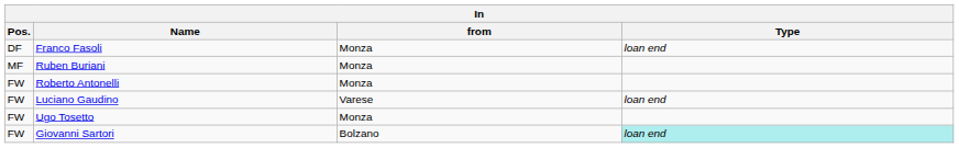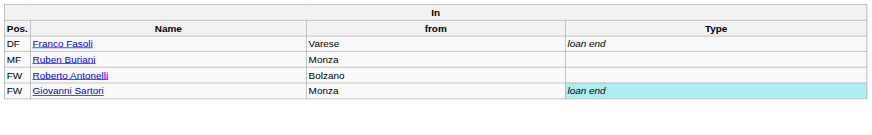Franco Fasoli | from: Monza -> Varese
Roberto Antonelli | from: Monza -> Bolzano
- row: FW | Luciano Gaudino | Varese | loan end
- row: FW | Ugo Tosetto | Monza
Giovanni Sartori | from: Bolzano -> Monza
